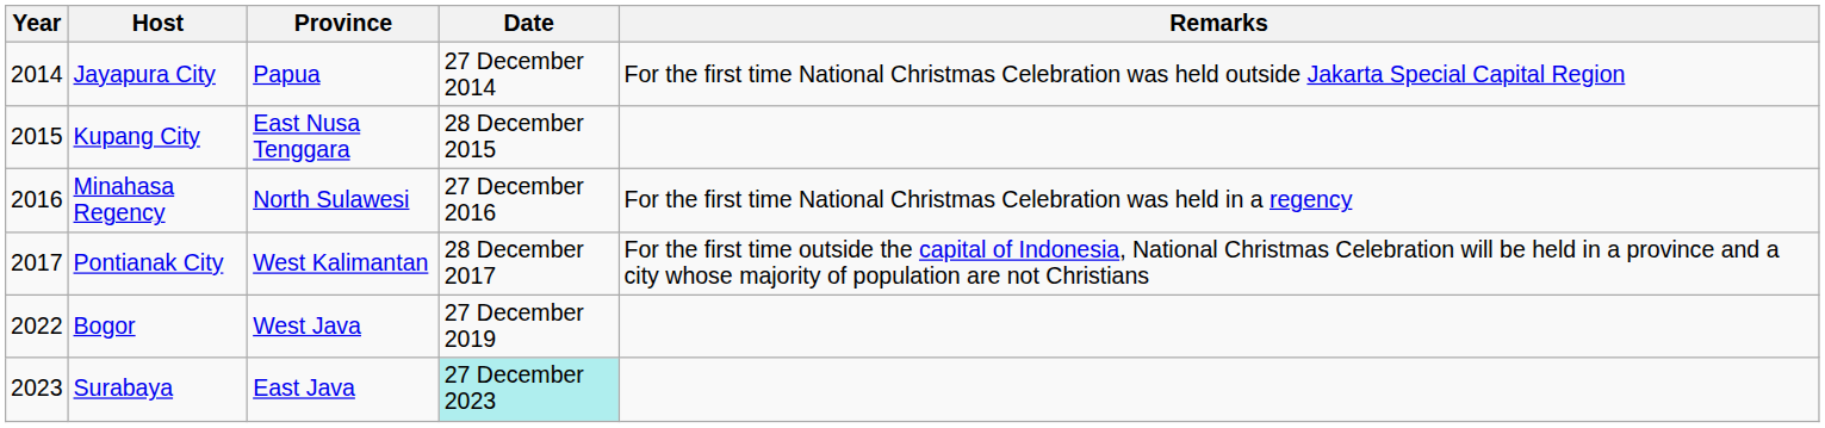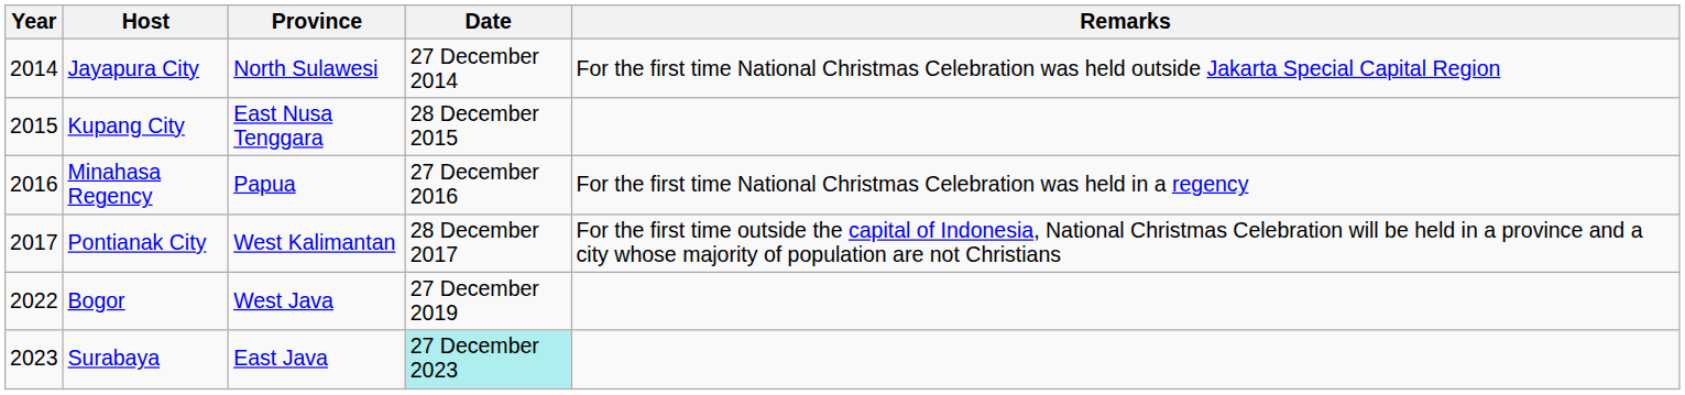Jayapura City | Province: Papua -> North Sulawesi
Minahasa Regency | Province: North Sulawesi -> Papua
